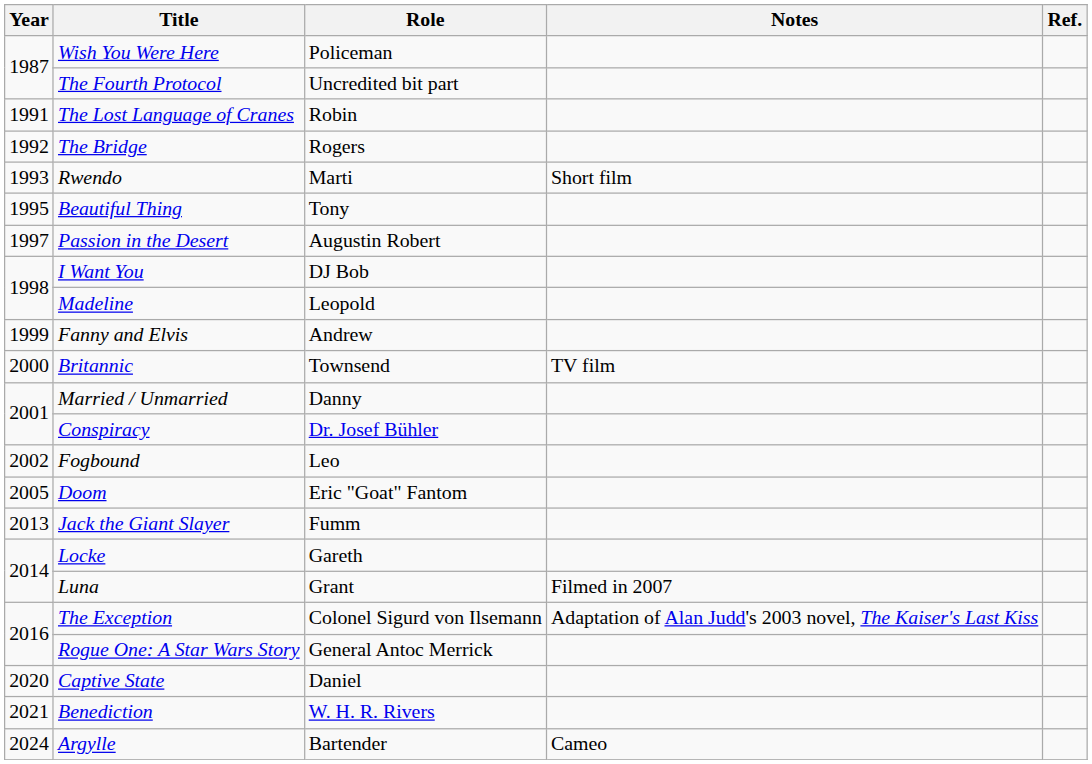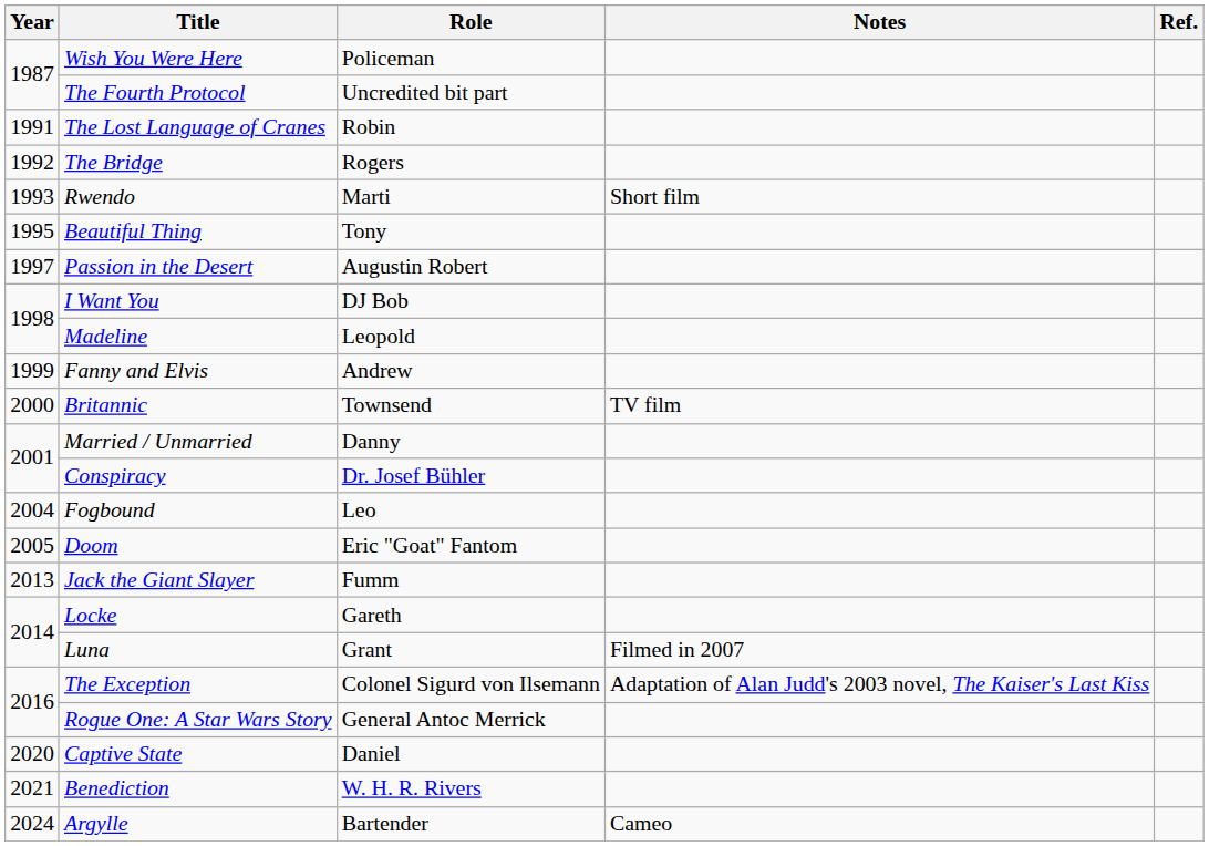Fogbound | Year: 2002 -> 2004
